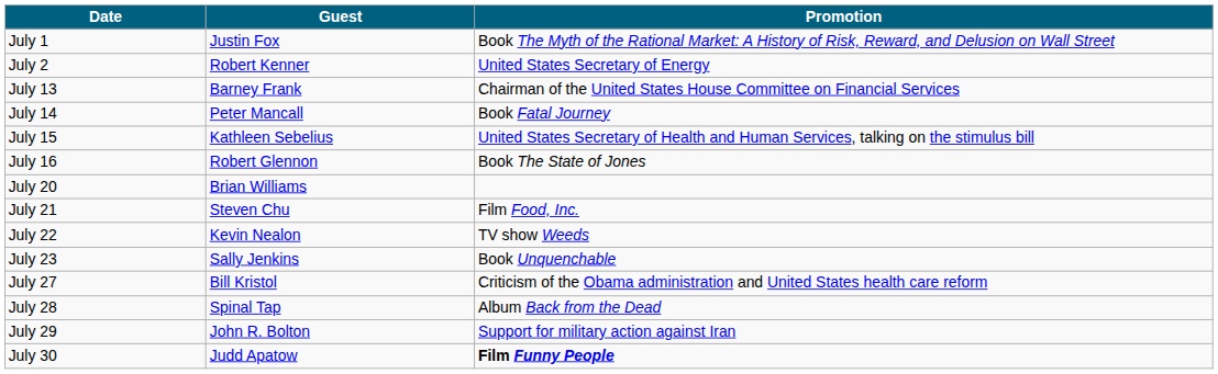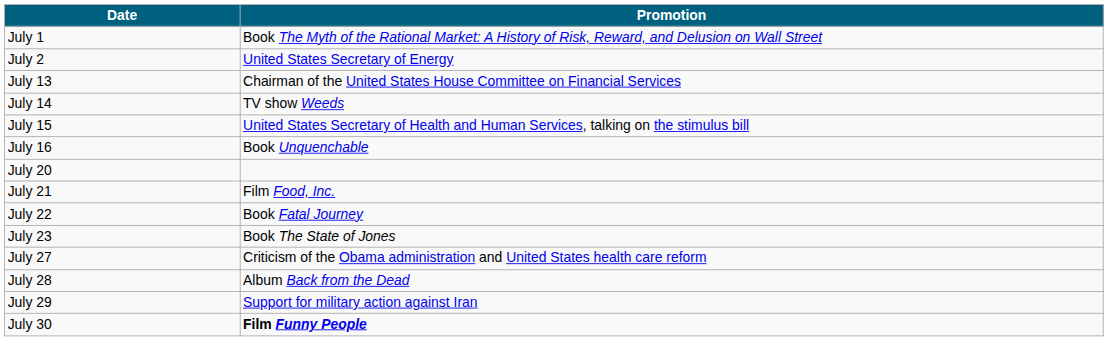- column: Guest | Justin Fox | Robert Kenner | Barney Frank | Peter Mancall | Kathleen Sebelius | Robert Glennon | Brian Williams | Steven Chu | Kevin Nealon | Sally Jenkins | Bill Kristol | Spinal Tap | John R. Bolton | Judd Apatow
July 14 | Promotion: Book Fatal Journey -> TV show Weeds
July 16 | Promotion: Book The State of Jones -> Book Unquenchable
July 22 | Promotion: TV show Weeds -> Book Fatal Journey
July 23 | Promotion: Book Unquenchable -> Book The State of Jones
